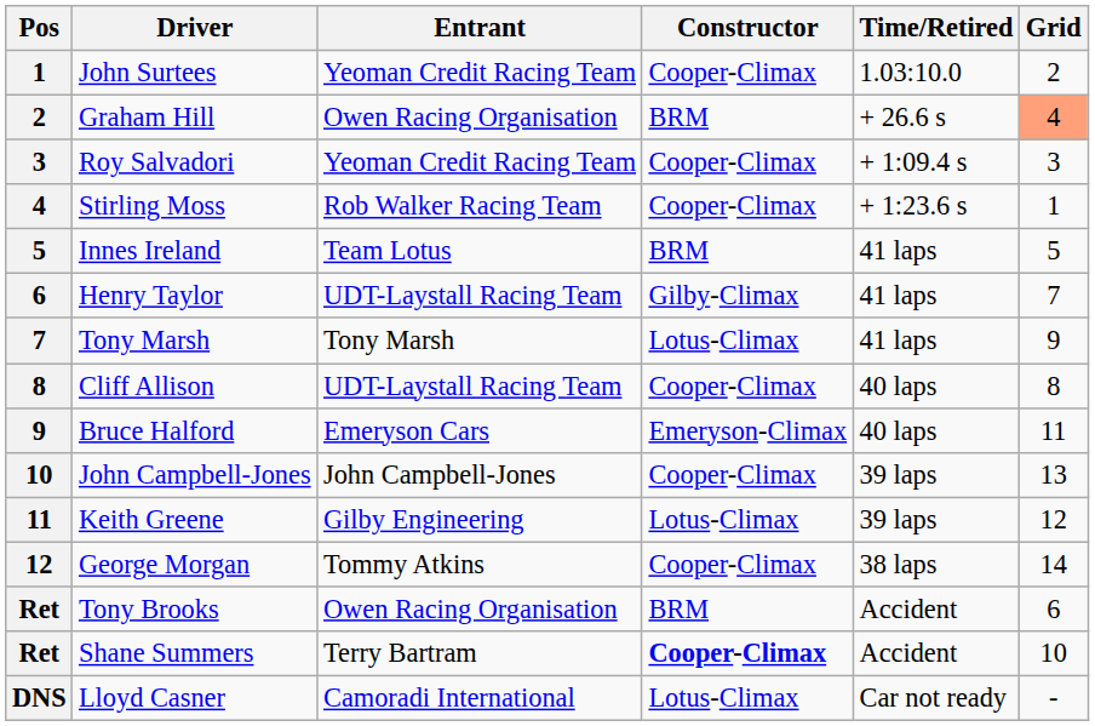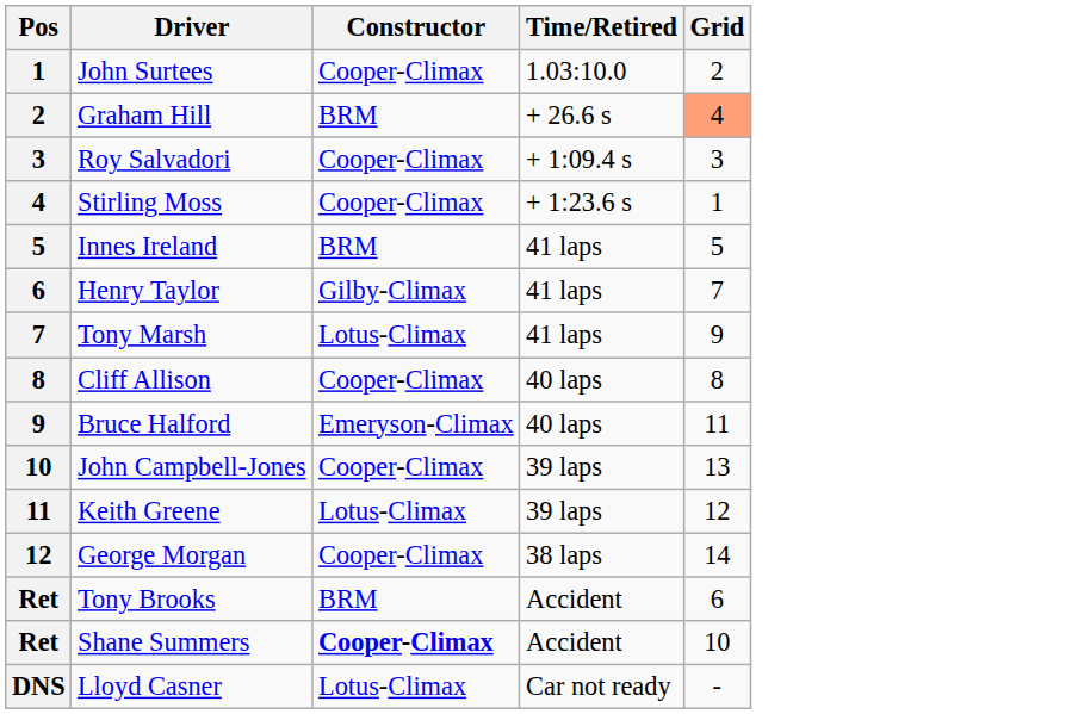- column: Entrant | Yeoman Credit Racing Team | Owen Racing Organisation | Yeoman Credit Racing Team | Rob Walker Racing Team | Team Lotus | UDT-Laystall Racing Team | Tony Marsh | UDT-Laystall Racing Team | Emeryson Cars | John Campbell-Jones | Gilby Engineering | Tommy Atkins | Owen Racing Organisation | Terry Bartram | Camoradi International
